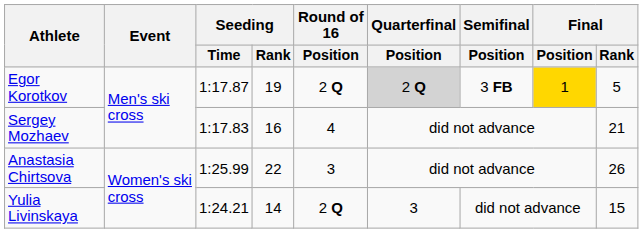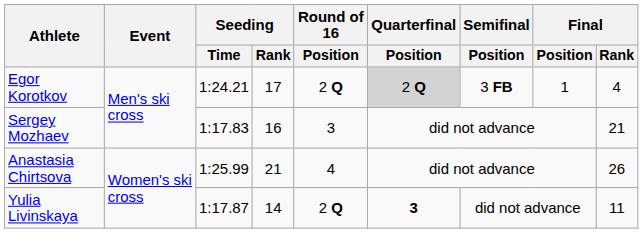Egor Korotkov | Seeding / Time: 1:17.87 -> 1:24.21
Egor Korotkov | Seeding / Rank: 19 -> 17
Egor Korotkov | Final / Position: gold background -> no background
Egor Korotkov | Final / Rank: 5 -> 4
Sergey Mozhaev | Round of 16 / Position: 4 -> 3
Anastasia Chirtsova | Seeding / Rank: 22 -> 21
Anastasia Chirtsova | Round of 16 / Position: 3 -> 4
Yulia Livinskaya | Seeding / Time: 1:24.21 -> 1:17.87
Yulia Livinskaya | Quarterfinal / Position: normal -> bold
Yulia Livinskaya | Final / Rank: 15 -> 11
